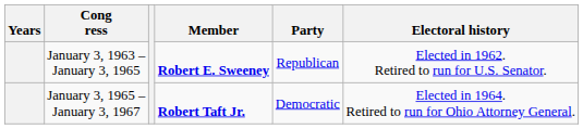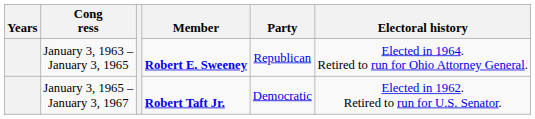January 3, 1963 – January 3, 1965 | Electoral history: Elected in 1962. Retired to run for U.S. Senator. -> Elected in 1964. Retired to run for Ohio Attorney General.
January 3, 1965 – January 3, 1967 | Electoral history: Elected in 1964. Retired to run for Ohio Attorney General. -> Elected in 1962. Retired to run for U.S. Senator.
